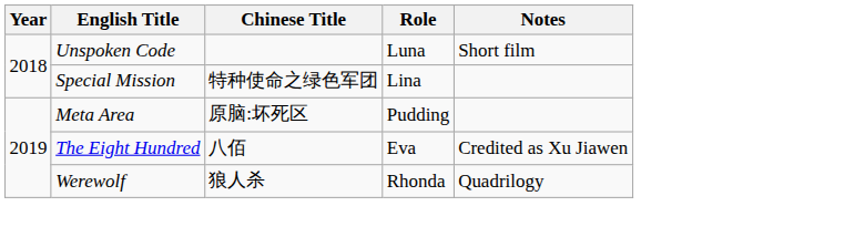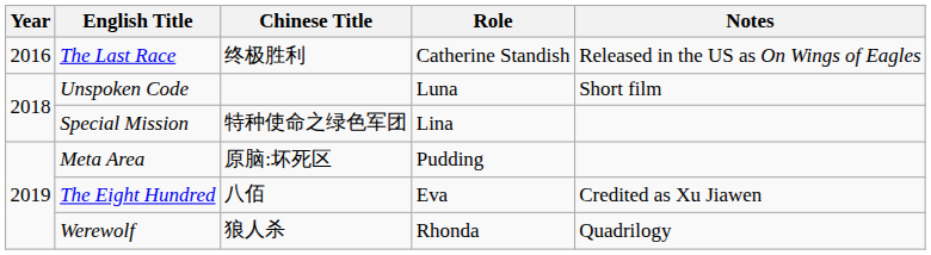+ row: 2016 | The Last Race | 终极胜利 | Catherine Standish | Released in the US as On Wings of Eagles
